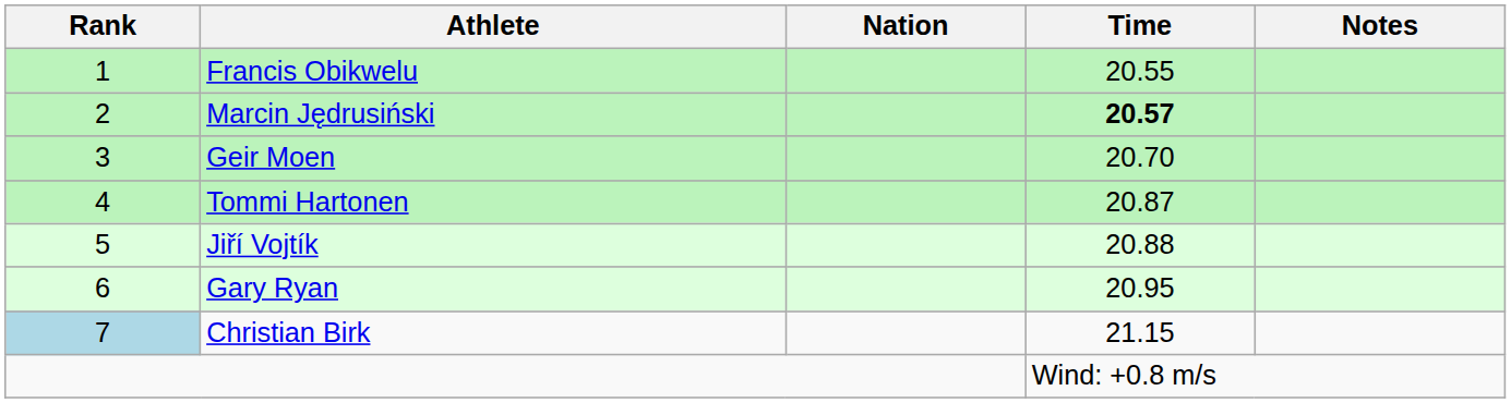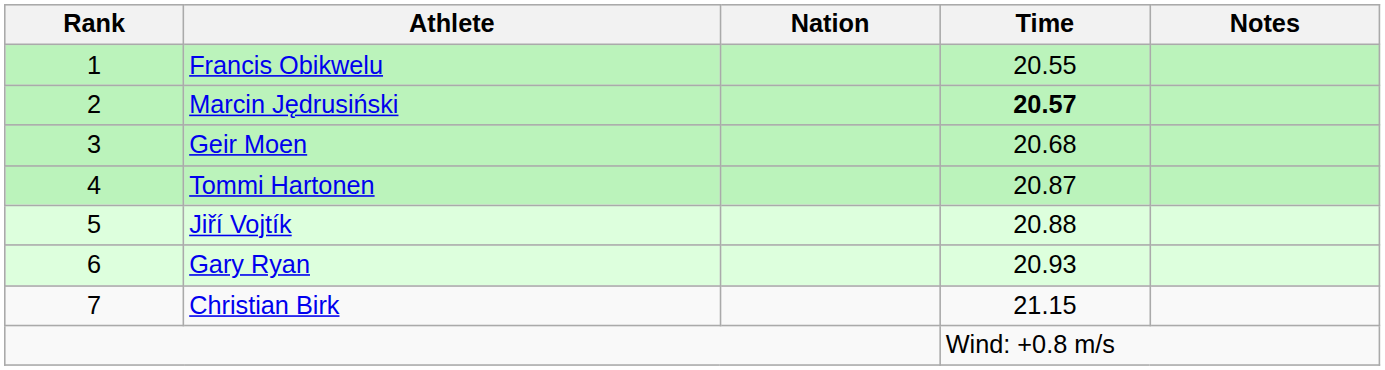Geir Moen | Time: 20.70 -> 20.68
Gary Ryan | Time: 20.95 -> 20.93
Christian Birk | Rank: lightblue background -> no background
